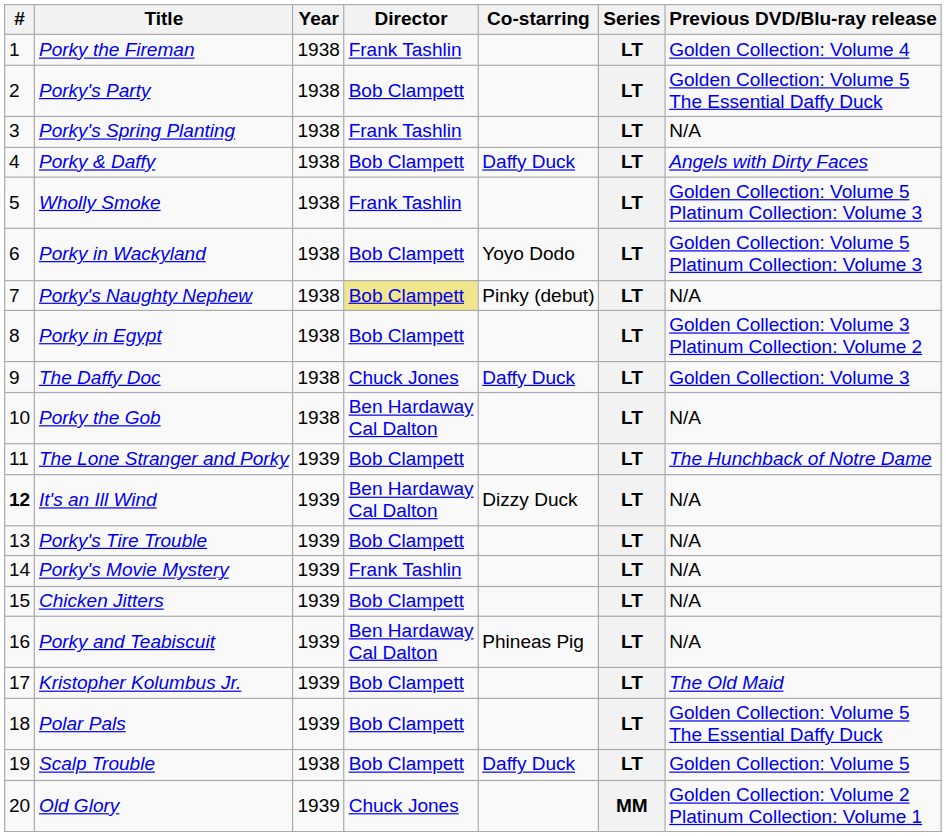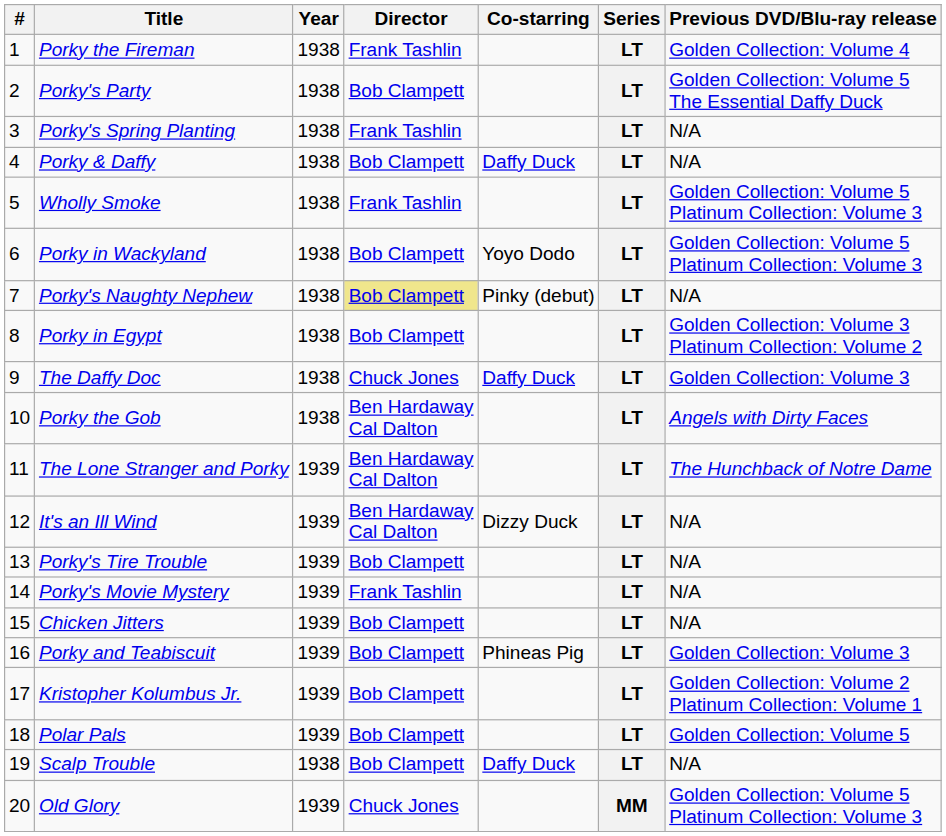Porky & Daffy | Previous DVD/Blu-ray release: Angels with Dirty Faces -> N/A
Porky the Gob | Previous DVD/Blu-ray release: N/A -> Angels with Dirty Faces
The Lone Stranger and Porky | Director: Bob Clampett -> Ben Hardaway Cal Dalton
It's an Ill Wind | #: bold -> normal
Porky and Teabiscuit | Director: Ben Hardaway Cal Dalton -> Bob Clampett
Porky and Teabiscuit | Previous DVD/Blu-ray release: N/A -> Golden Collection: Volume 3
Kristopher Kolumbus Jr. | Previous DVD/Blu-ray release: The Old Maid -> Golden Collection: Volume 2 Platinum Collection: Volume 1
Polar Pals | Previous DVD/Blu-ray release: Golden Collection: Volume 5 The Essential Daffy Duck -> Golden Collection: Volume 5
Scalp Trouble | Previous DVD/Blu-ray release: Golden Collection: Volume 5 -> N/A
Old Glory | Previous DVD/Blu-ray release: Golden Collection: Volume 2 Platinum Collection: Volume 1 -> Golden Collection: Volume 5 Platinum Collection: Volume 3
